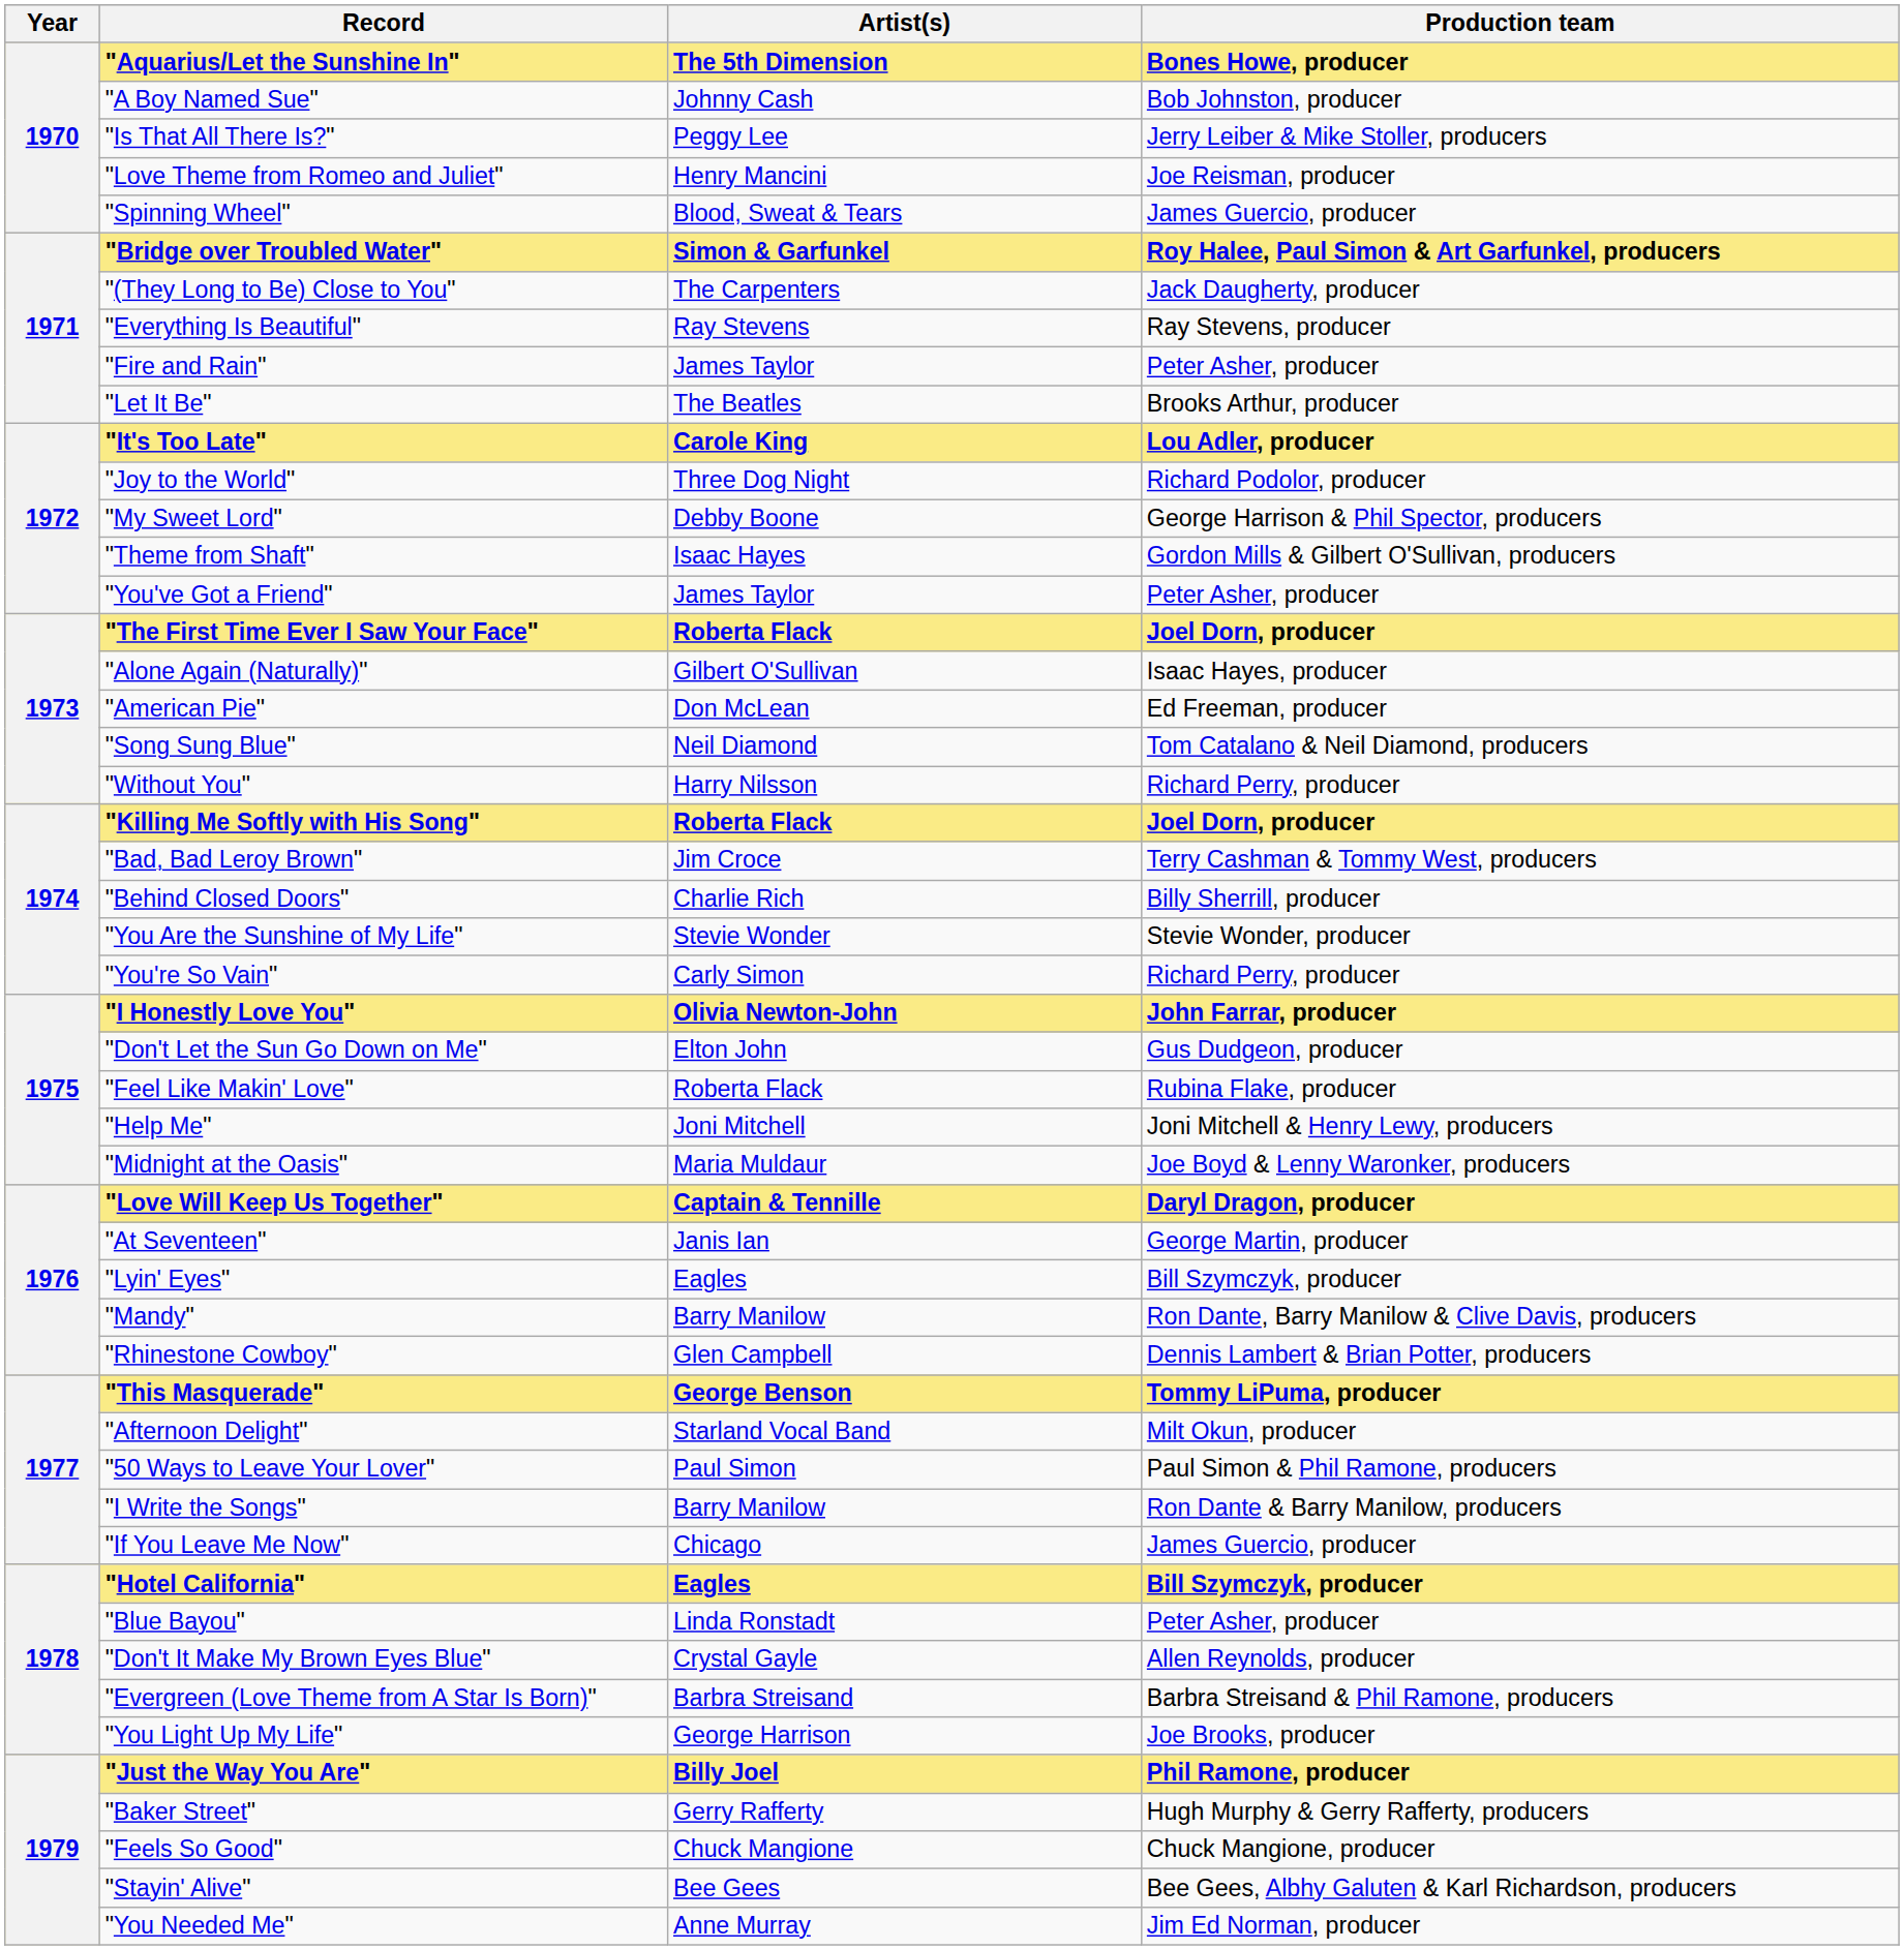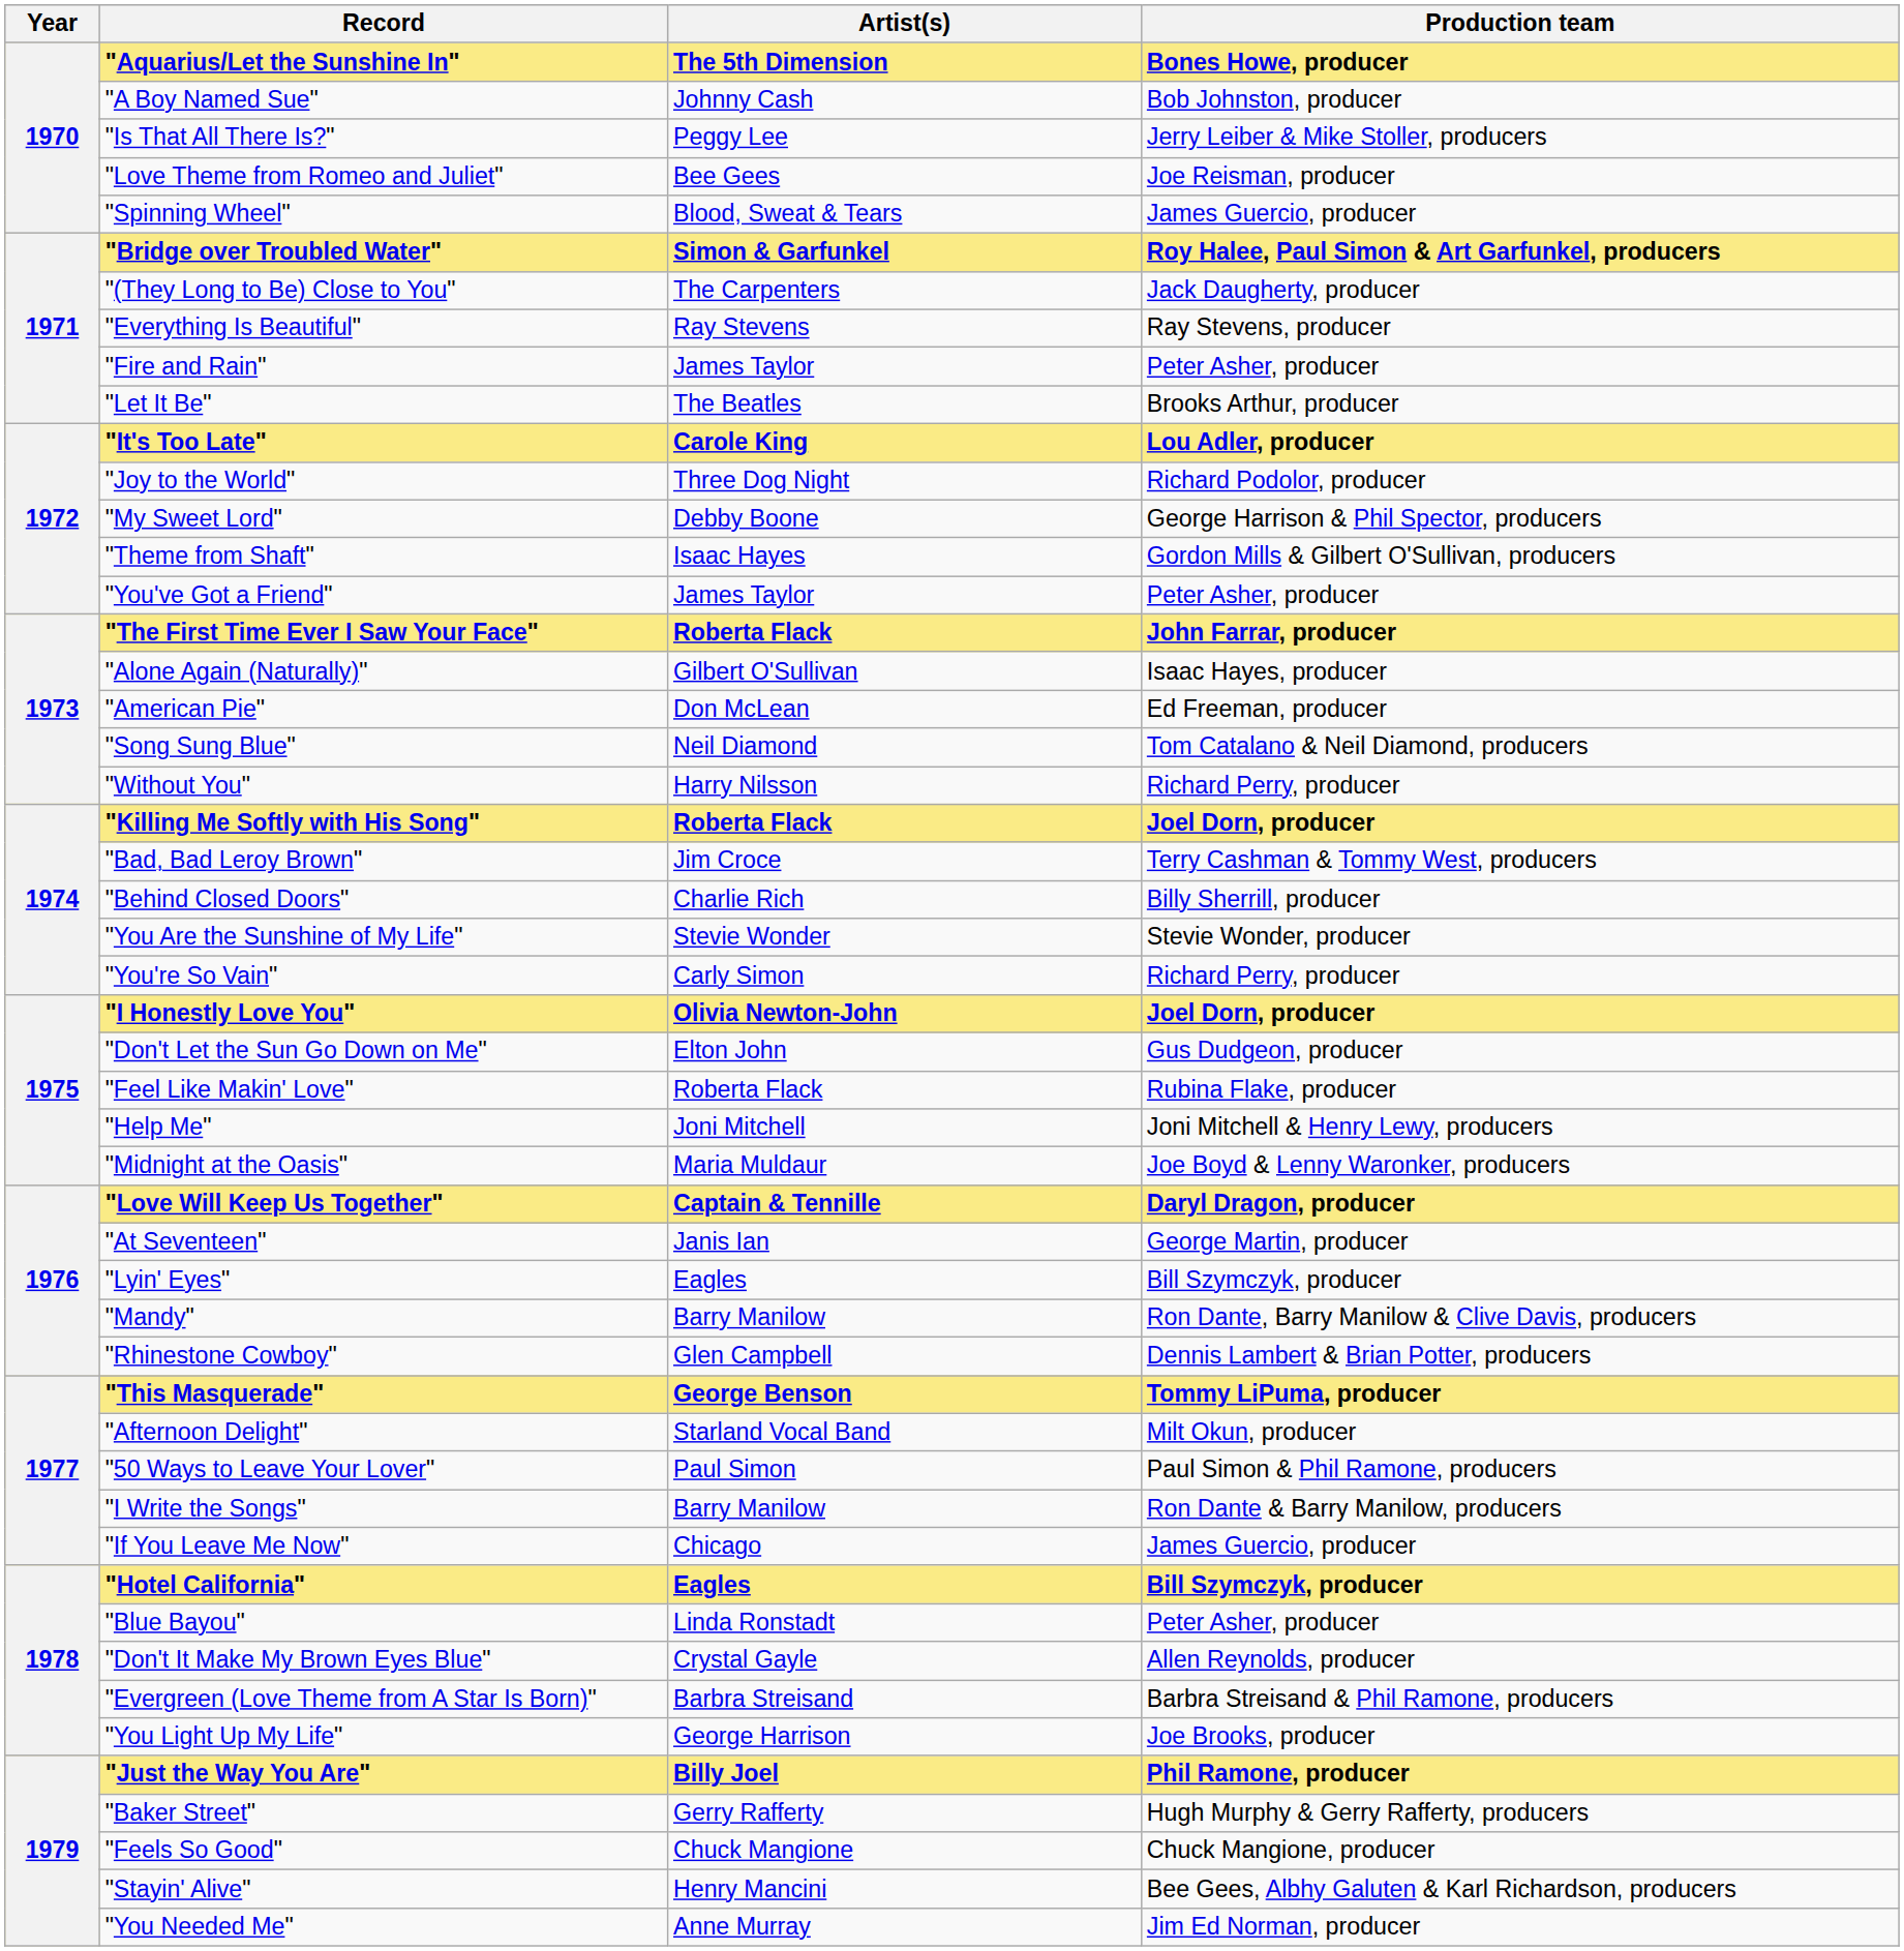"Love Theme from Romeo and Juliet" | Artist(s): Henry Mancini -> Bee Gees
"The First Time Ever I Saw Your Face" | Production team: Joel Dorn, producer -> John Farrar, producer
"I Honestly Love You" | Production team: John Farrar, producer -> Joel Dorn, producer
"Stayin' Alive" | Artist(s): Bee Gees -> Henry Mancini
